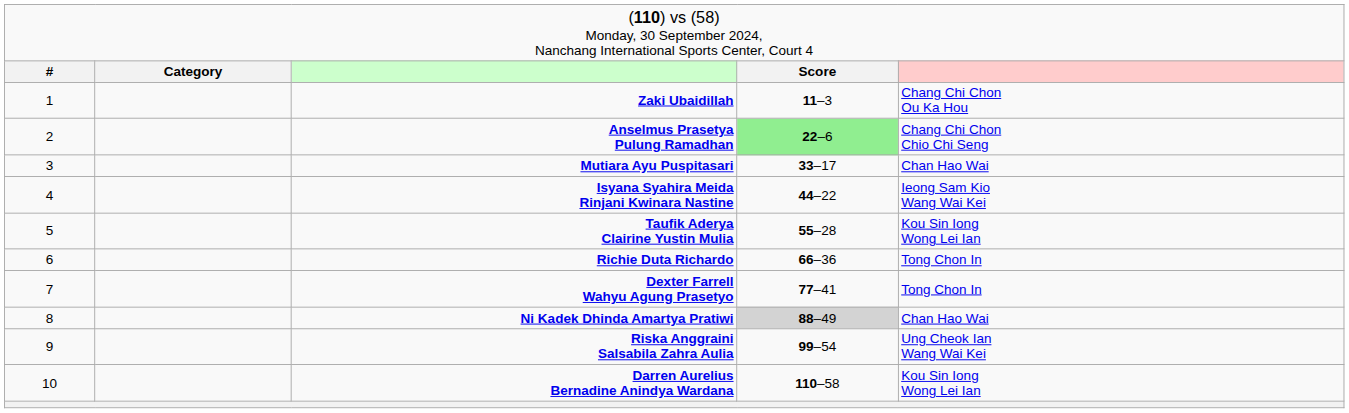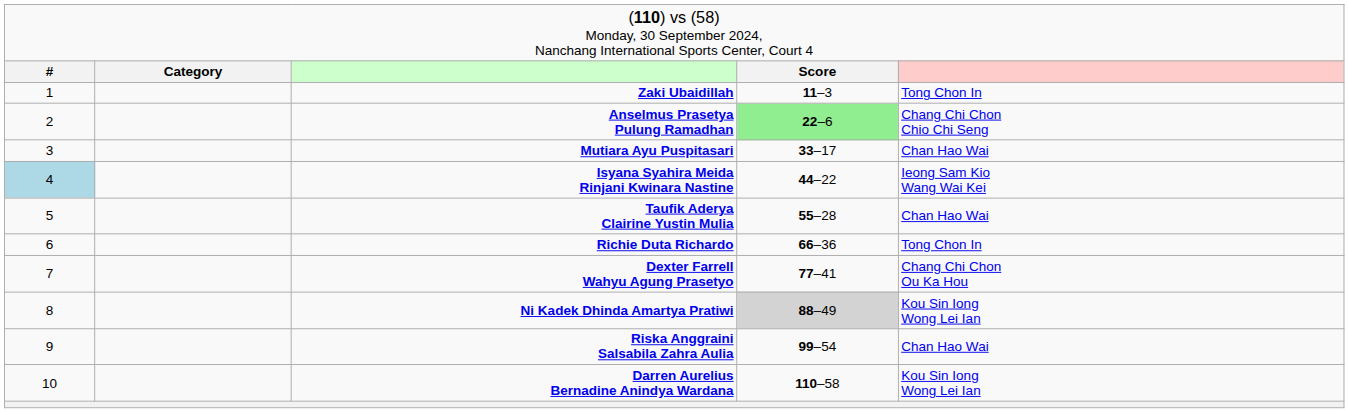Zaki Ubaidillah | column 5: Chang Chi Chon Ou Ka Hou -> Tong Chon In
Isyana Syahira Meida Rinjani Kwinara Nastine | column 1: no background -> lightblue background
Taufik Aderya Clairine Yustin Mulia | column 5: Kou Sin Iong Wong Lei Ian -> Chan Hao Wai
Dexter Farrell Wahyu Agung Prasetyo | column 5: Tong Chon In -> Chang Chi Chon Ou Ka Hou
Ni Kadek Dhinda Amartya Pratiwi | column 5: Chan Hao Wai -> Kou Sin Iong Wong Lei Ian
Riska Anggraini Salsabila Zahra Aulia | column 5: Ung Cheok Ian Wang Wai Kei -> Chan Hao Wai
